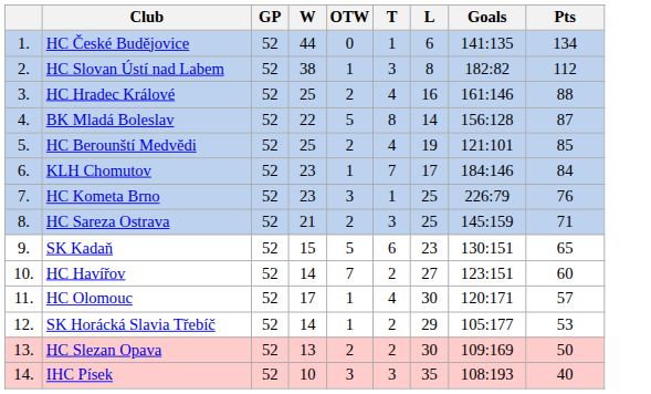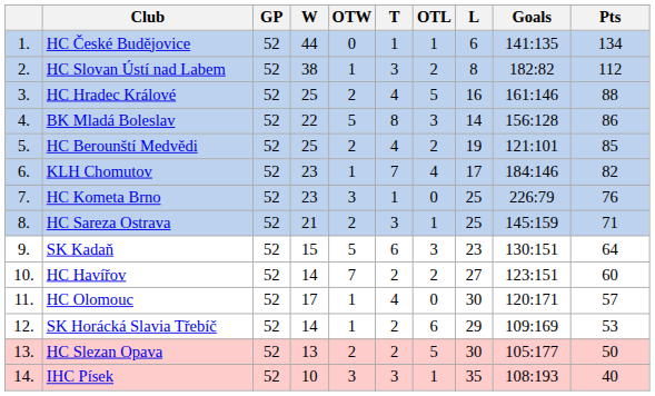+ column: OTL | 1 | 2 | 5 | 3 | 2 | 4 | 0 | 1 | 3 | 2 | 0 | 6 | 5 | 1
BK Mladá Boleslav | Pts: 87 -> 86
KLH Chomutov | Pts: 84 -> 82
SK Kadaň | Pts: 65 -> 64
SK Horácká Slavia Třebíč | Goals: 105:177 -> 109:169
HC Slezan Opava | Goals: 109:169 -> 105:177
